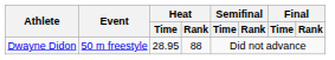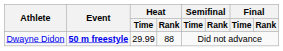Dwayne Didon | Event: normal -> bold
Dwayne Didon | Heat / Time: 28.95 -> 29.99
